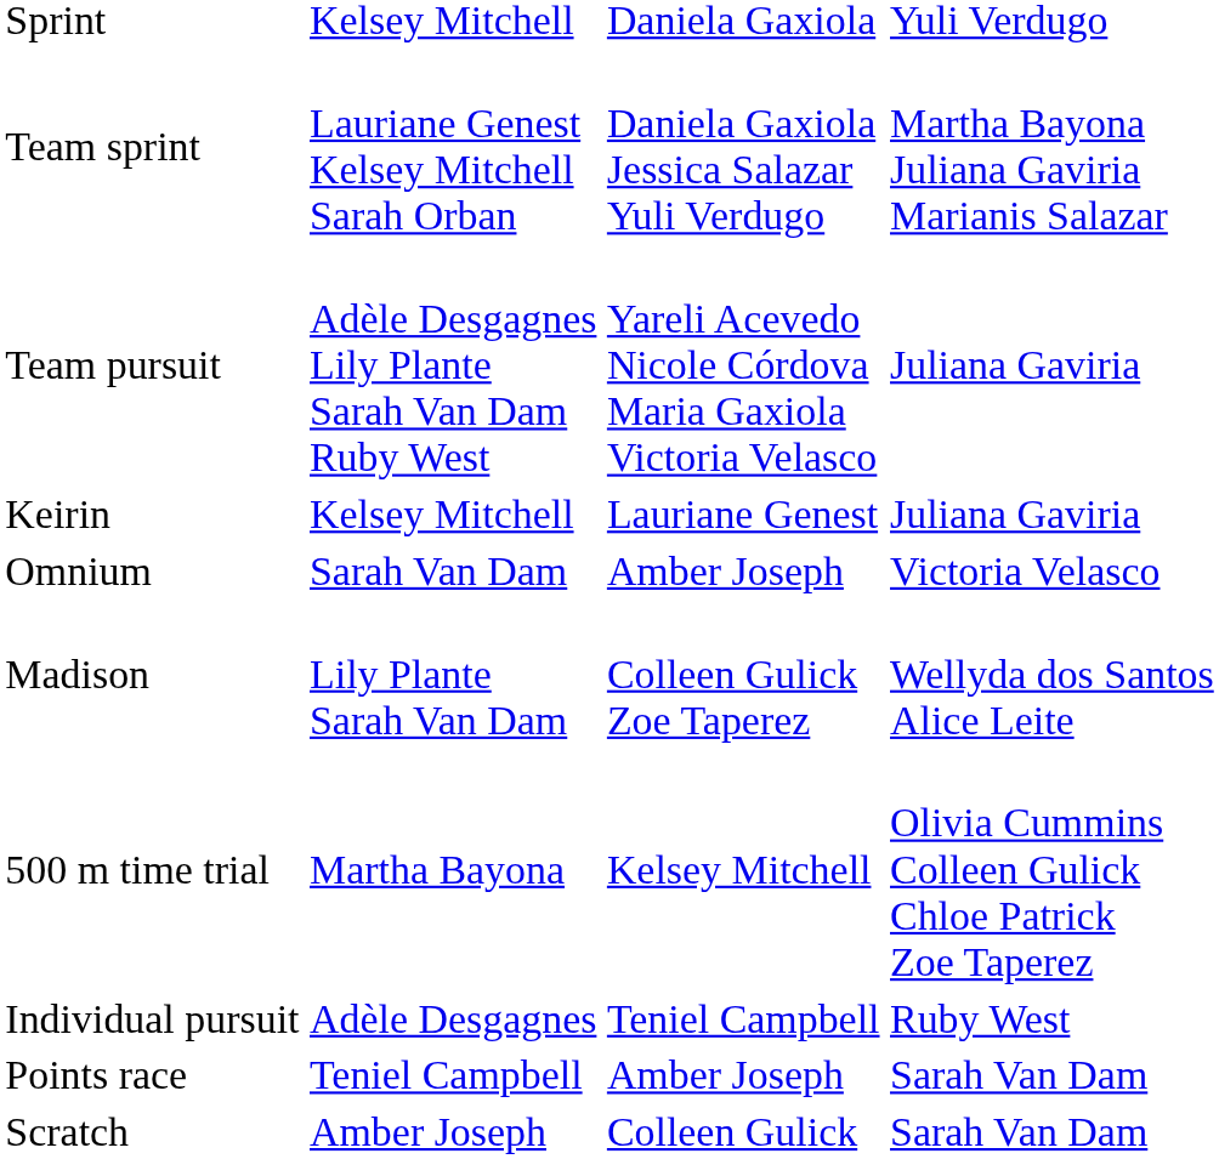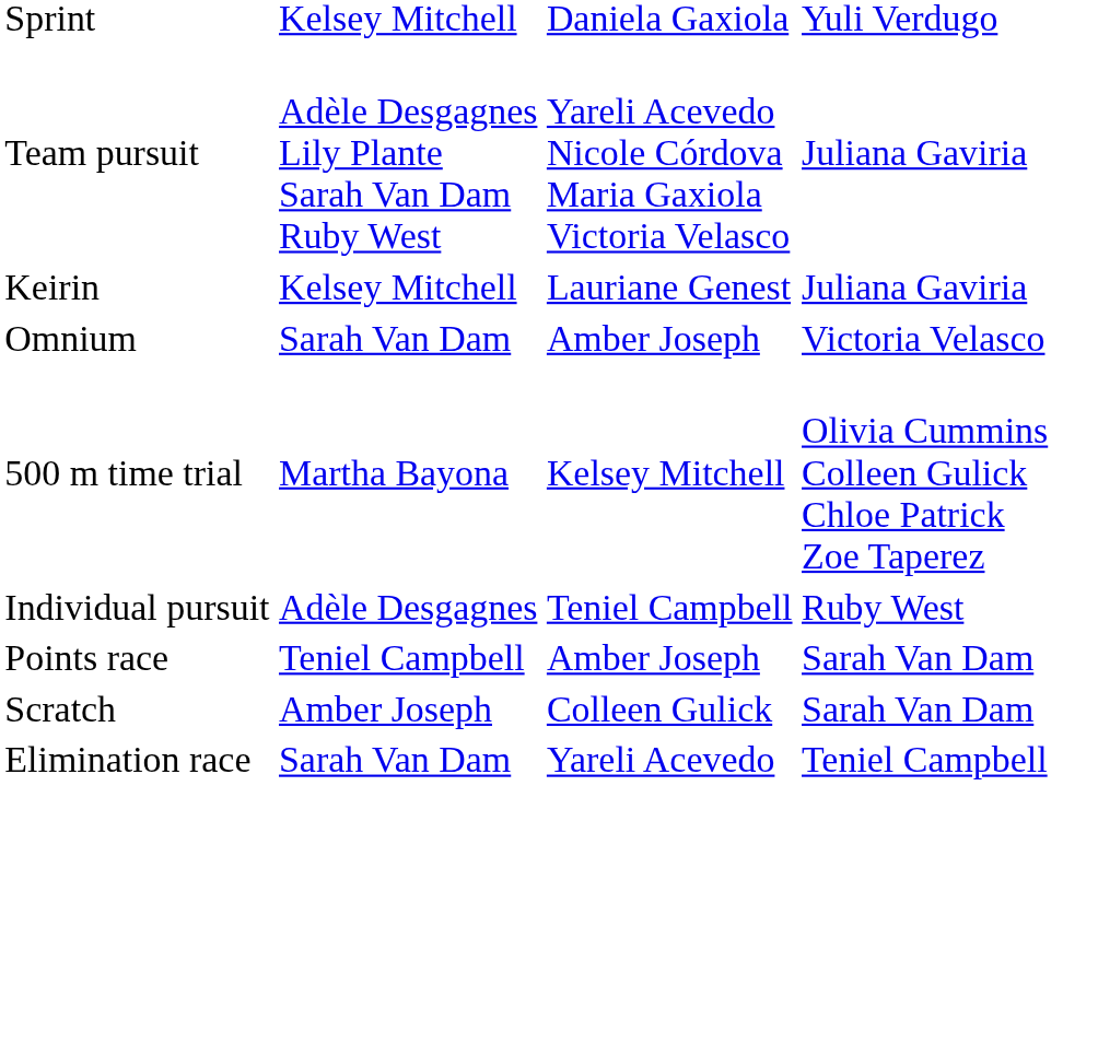- row: Team sprint | Lauriane Genest Kelsey Mitchell Sarah Orban | Daniela Gaxiola Jessica Salazar Yuli Verdugo | Martha Bayona Juliana Gaviria Marianis Salazar
- row: Madison | Lily Plante Sarah Van Dam | Colleen Gulick Zoe Taperez | Wellyda dos Santos Alice Leite
+ row: Elimination race | Sarah Van Dam | Yareli Acevedo | Teniel Campbell
